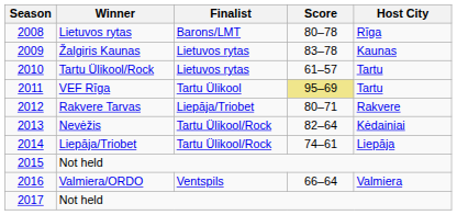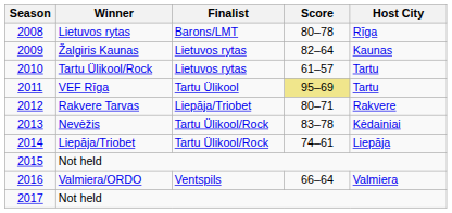Žalgiris Kaunas | Score: 83–78 -> 82–64
Nevėžis | Score: 82–64 -> 83–78
